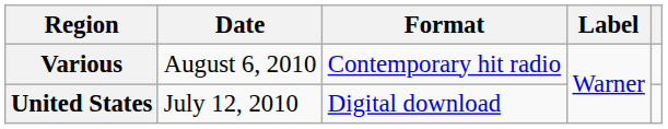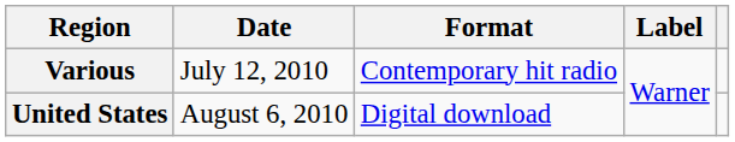Various | Date: August 6, 2010 -> July 12, 2010
United States | Date: July 12, 2010 -> August 6, 2010
